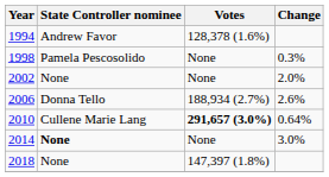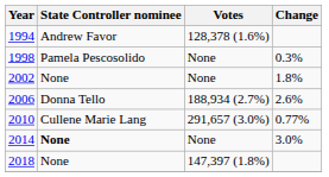2002 | Change: 2.0% -> 1.8%
2010 | Votes: bold -> normal
2010 | Change: 0.64% -> 0.77%
